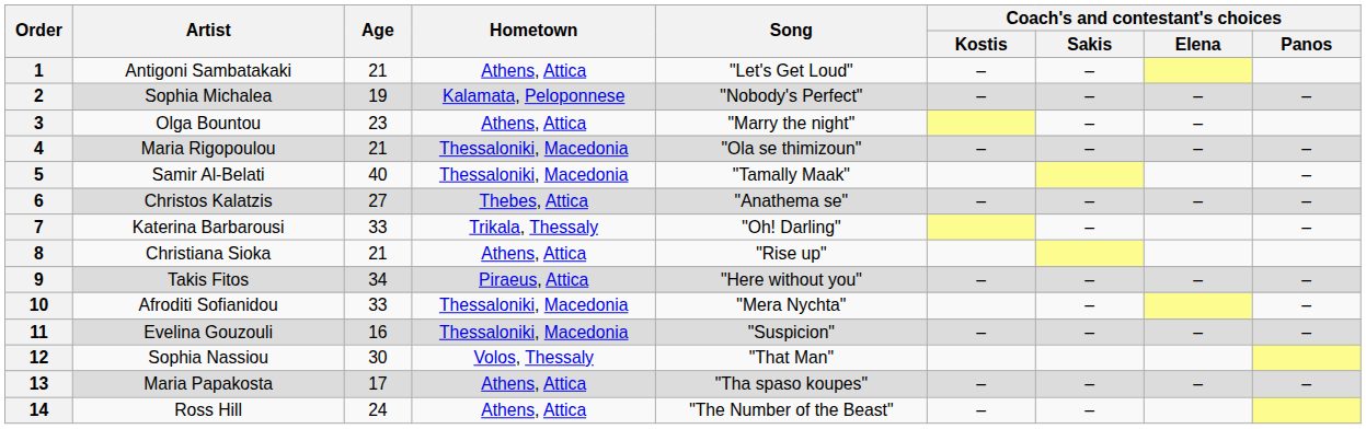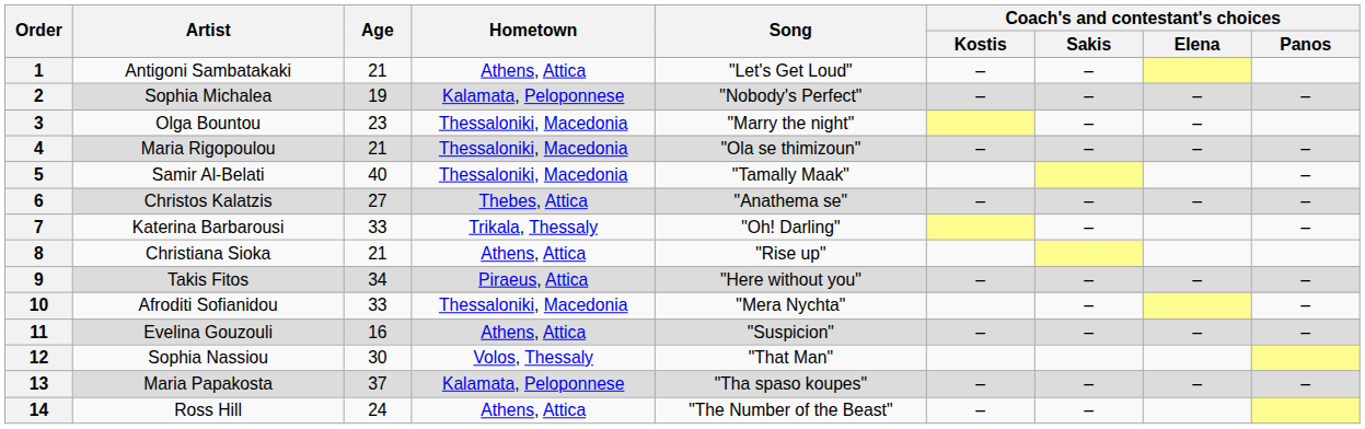3 | Hometown: Athens, Attica -> Thessaloniki, Macedonia
11 | Hometown: Thessaloniki, Macedonia -> Athens, Attica
13 | Age: 17 -> 37
13 | Hometown: Athens, Attica -> Kalamata, Peloponnese
